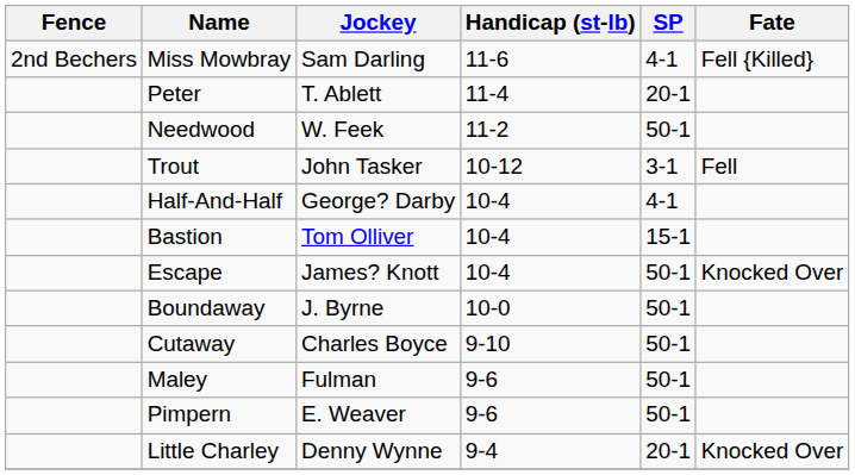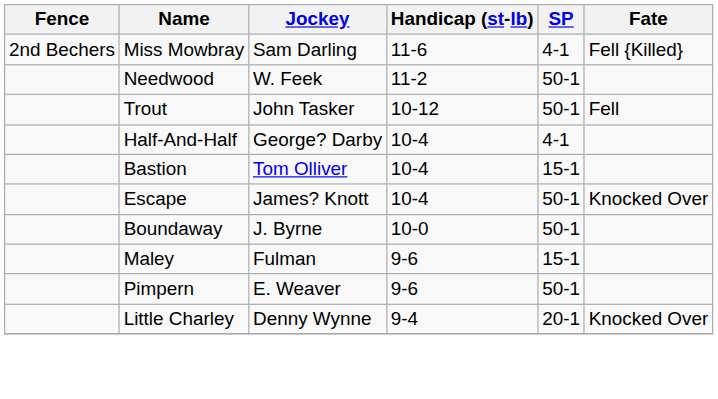- row: Peter | T. Ablett | 11-4 | 20-1
Trout | SP: 3-1 -> 50-1
- row: Cutaway | Charles Boyce | 9-10 | 50-1
Maley | SP: 50-1 -> 15-1
